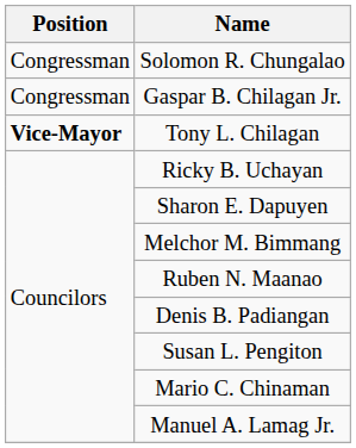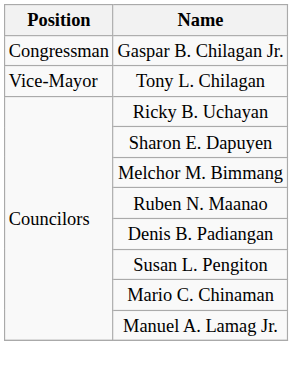- row: Congressman | Solomon R. Chungalao
Tony L. Chilagan | Position: bold -> normal
